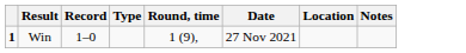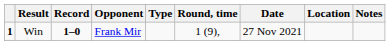+ column: Opponent | Frank Mir
Win | Record: normal -> bold
